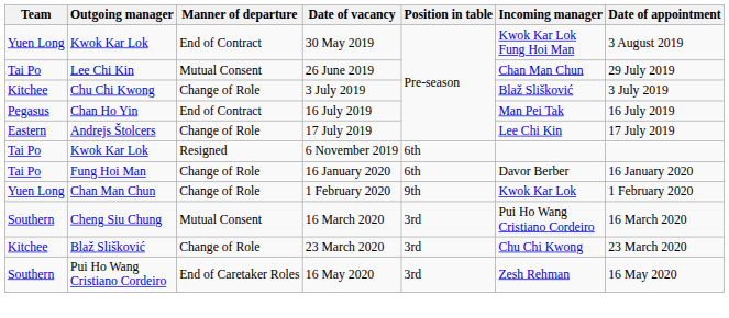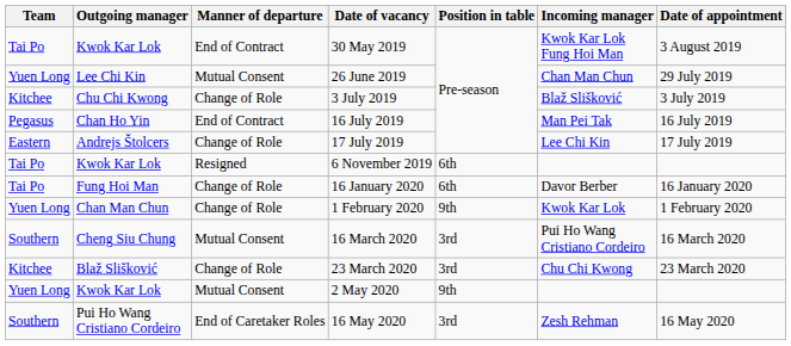30 May 2019 | Team: Yuen Long -> Tai Po
26 June 2019 | Team: Tai Po -> Yuen Long
+ row: Yuen Long | Kwok Kar Lok | Mutual Consent | 2 May 2020 | 9th
